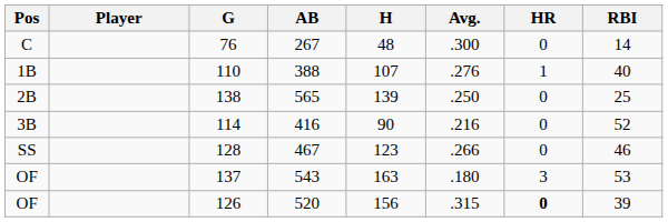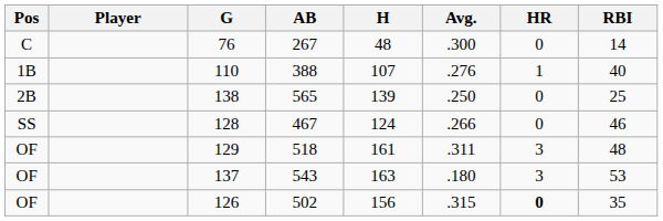- row: 3B | 114 | 416 | 90 | .216 | 0 | 52
128 | H: 123 -> 124
+ row: OF | 129 | 518 | 161 | .311 | 3 | 48
126 | AB: 520 -> 502
126 | RBI: 39 -> 35
